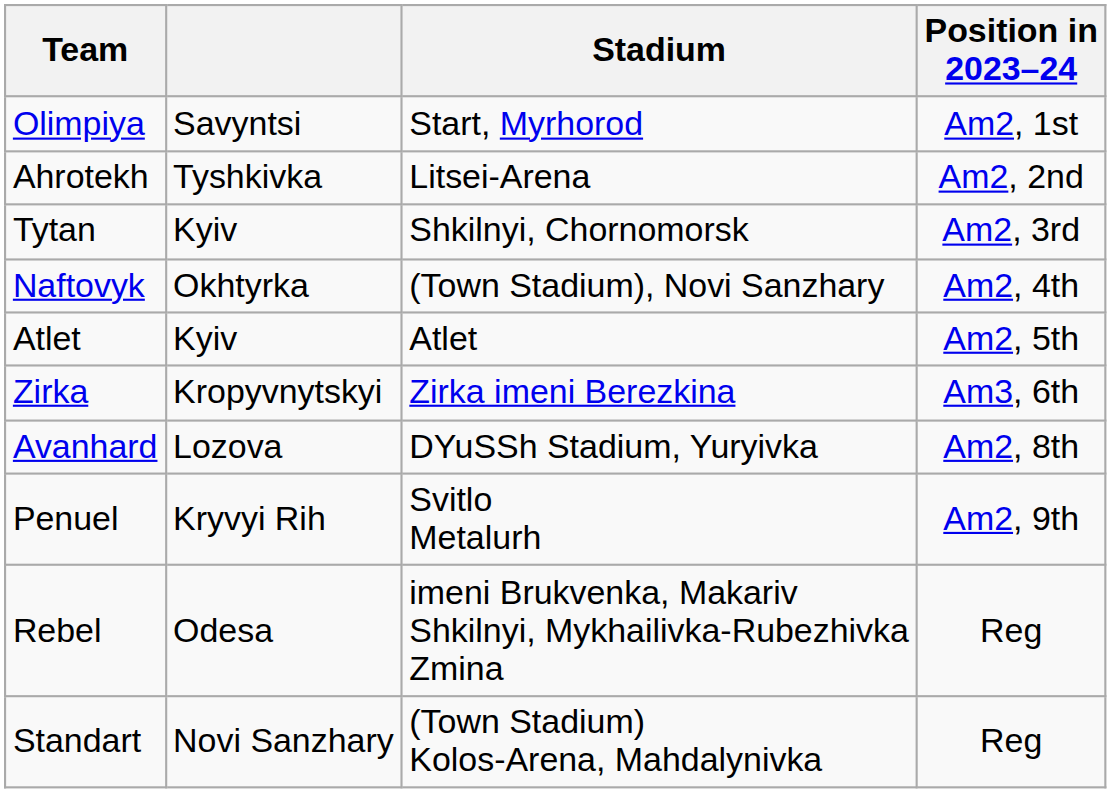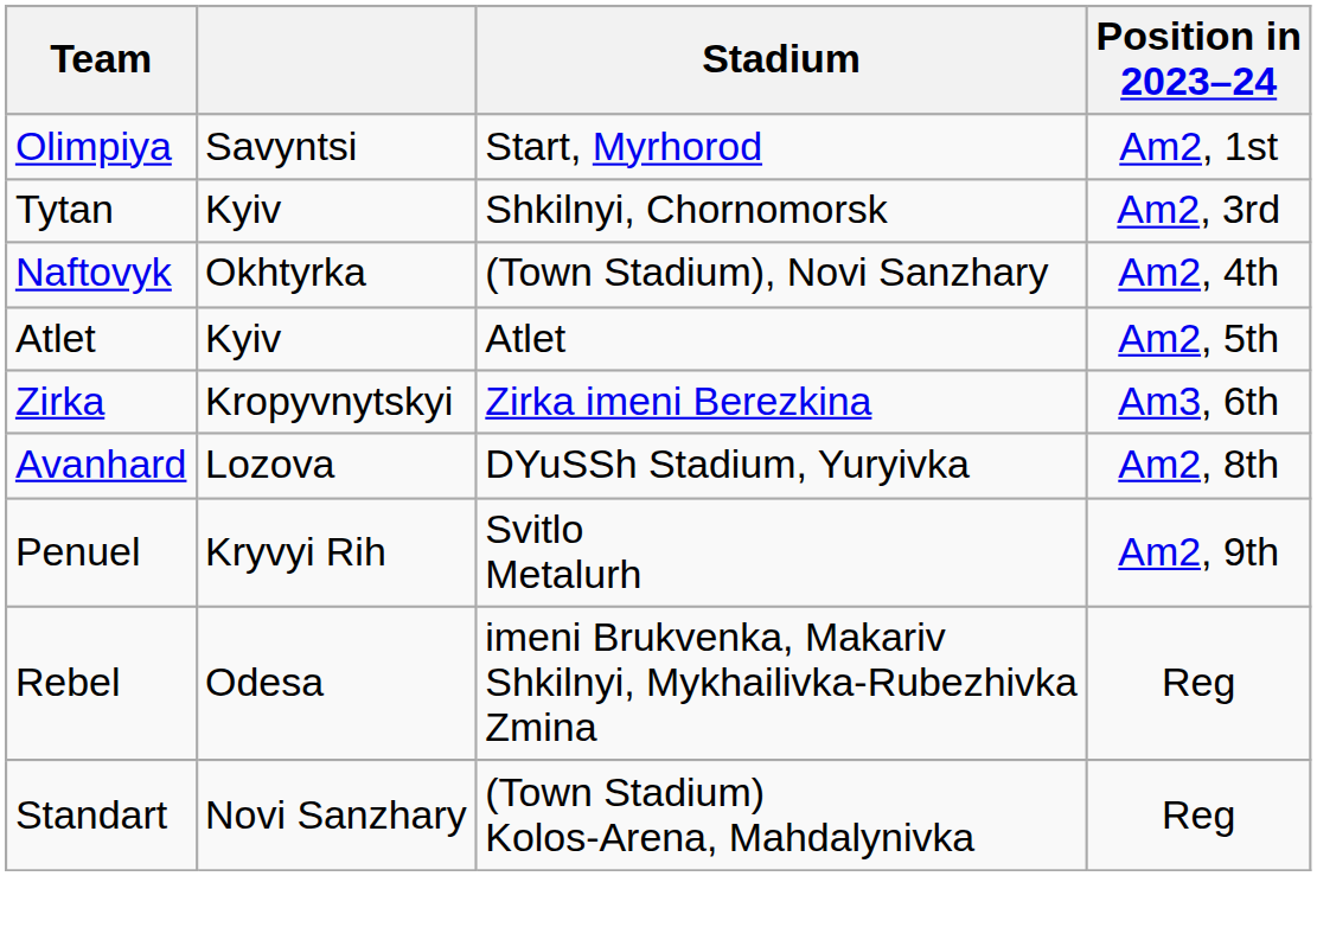- row: Ahrotekh | Tyshkivka | Litsei-Arena | Am2, 2nd
